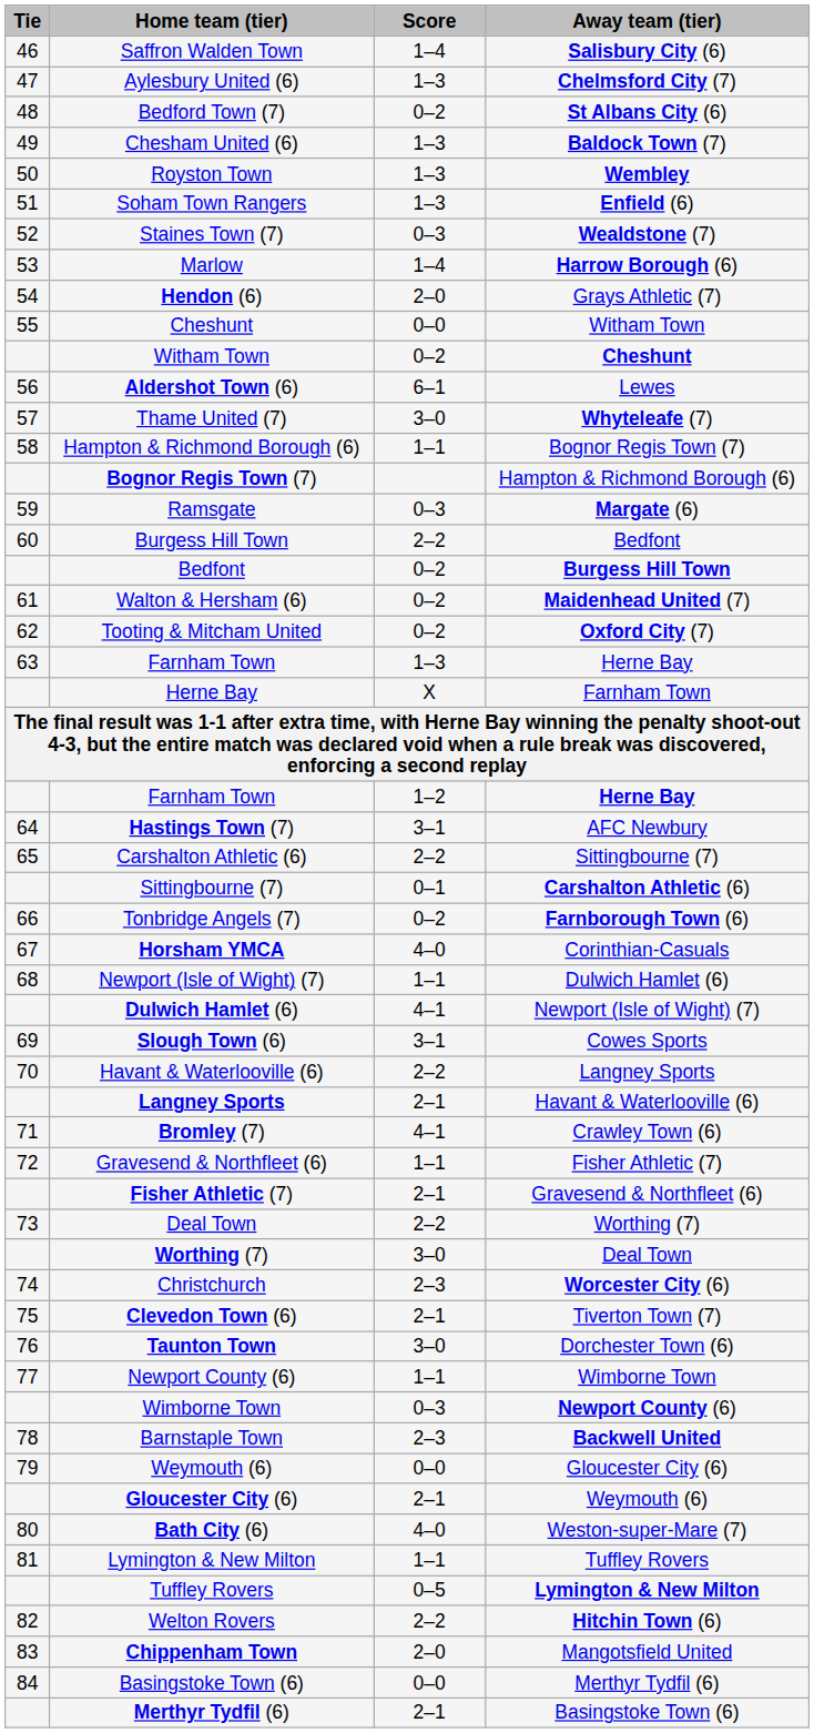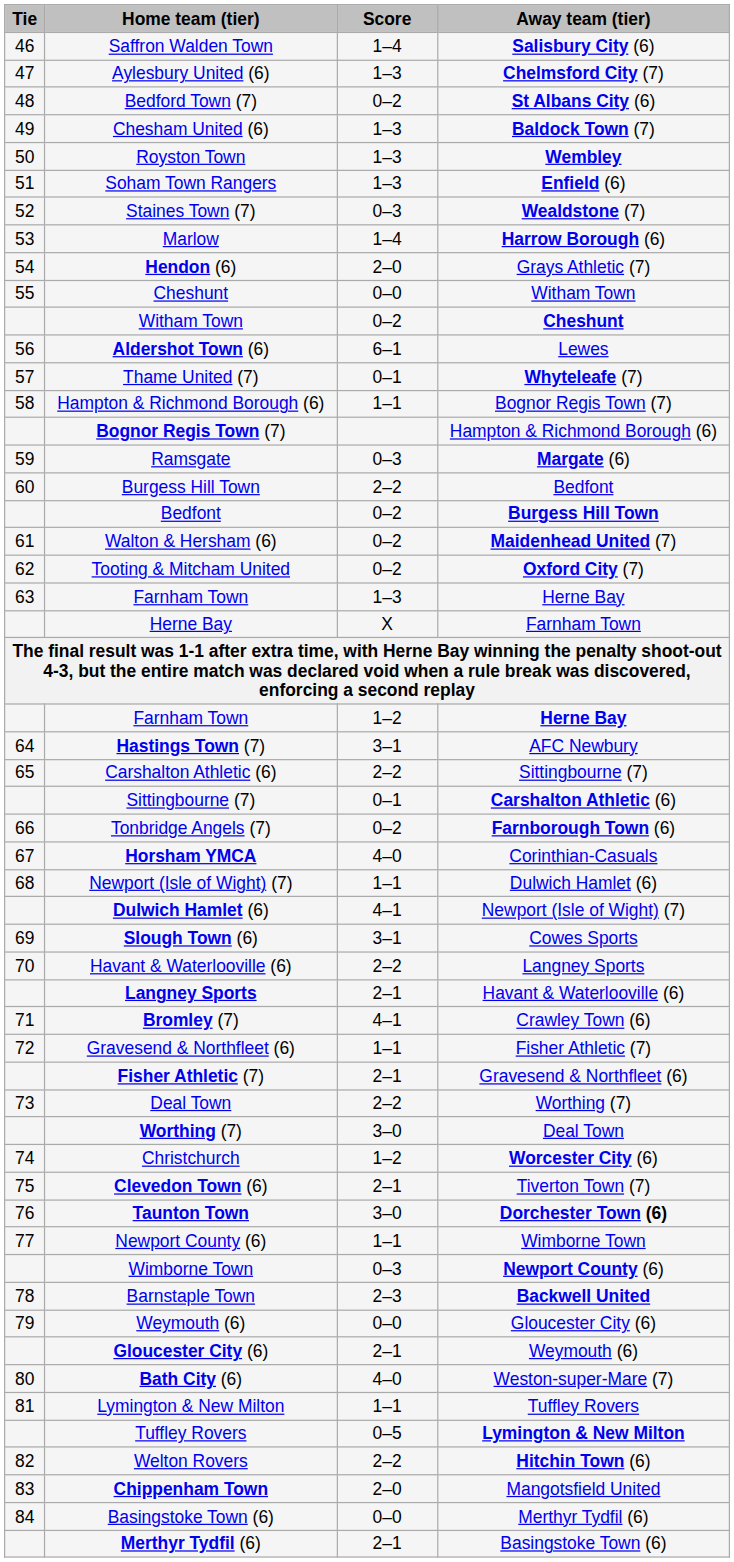Thame United (7) | Score: 3–0 -> 0–1
Christchurch | Score: 2–3 -> 1–2
Taunton Town | Away team (tier): normal -> bold
